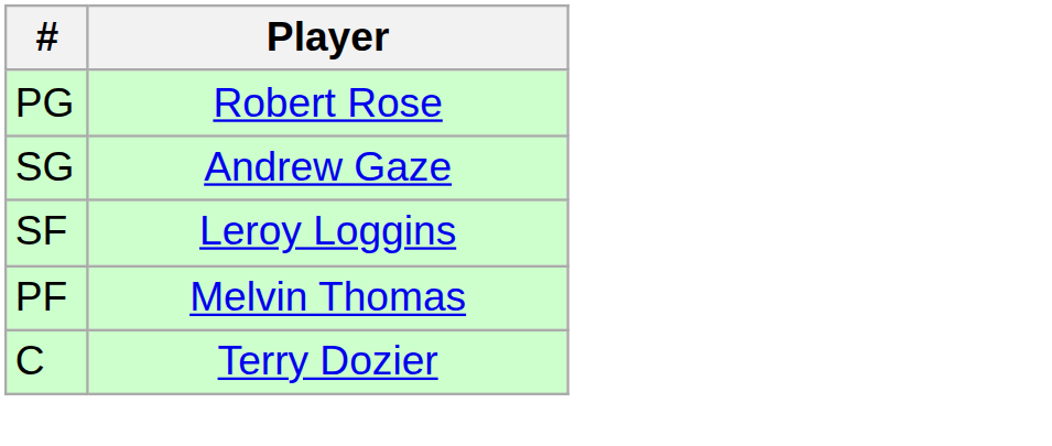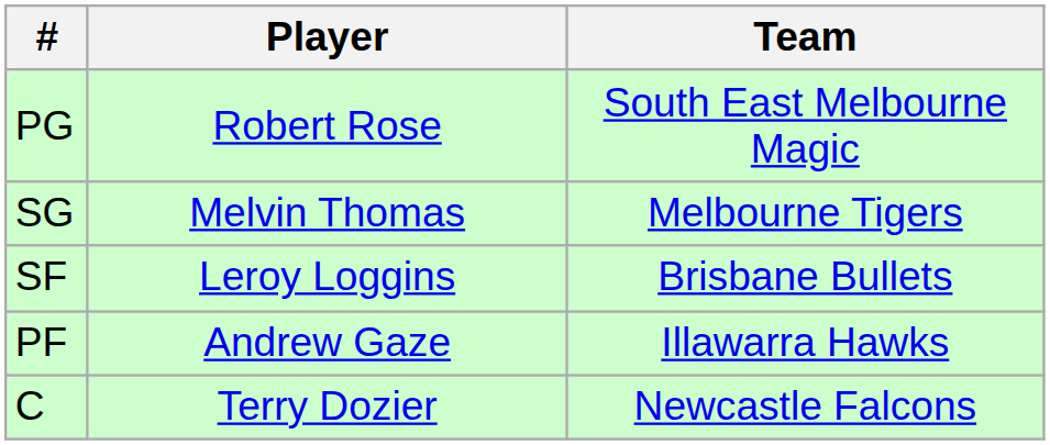+ column: Team | South East Melbourne Magic | Melbourne Tigers | Brisbane Bullets | Illawarra Hawks | Newcastle Falcons
SG | Player: Andrew Gaze -> Melvin Thomas
PF | Player: Melvin Thomas -> Andrew Gaze
